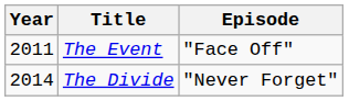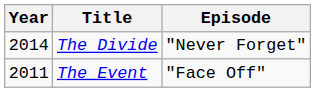rows swapped: The Event <-> The Divide
